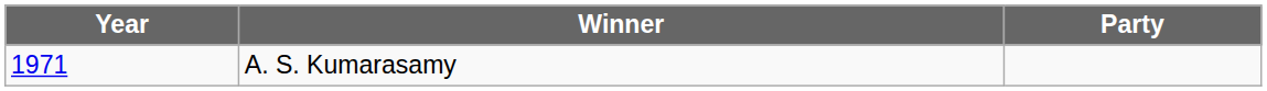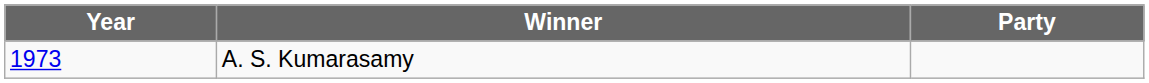A. S. Kumarasamy | Year: 1971 -> 1973
